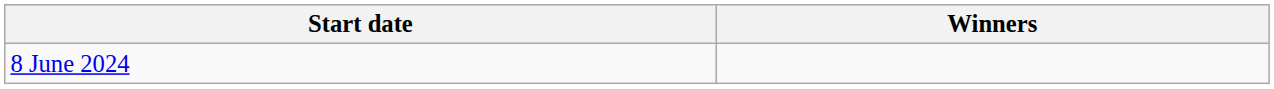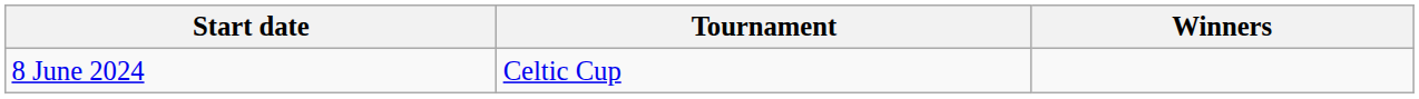+ column: Tournament | Celtic Cup
